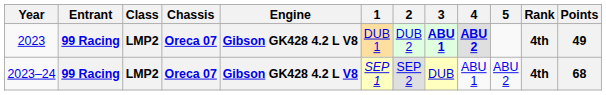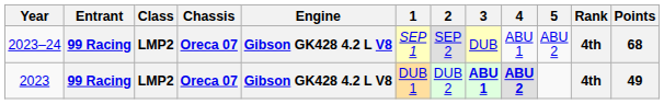rows swapped: 2023 <-> 2023–24
